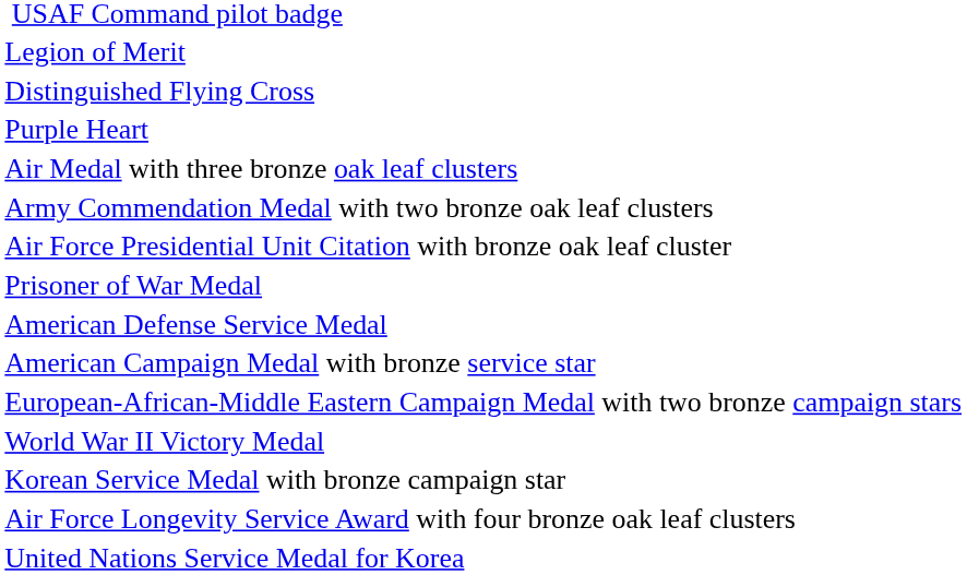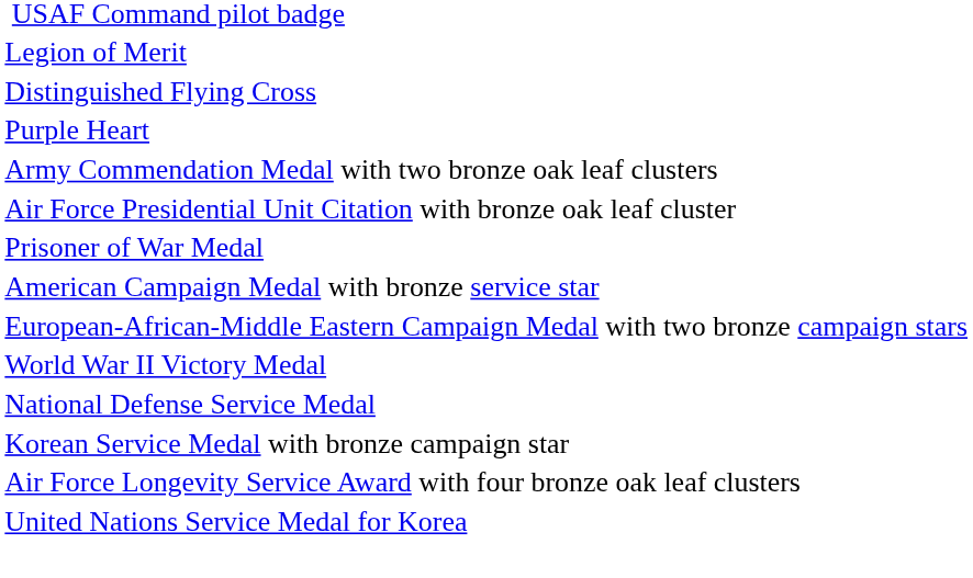- row: Air Medal with three bronze oak leaf clusters
- row: American Defense Service Medal
+ row: National Defense Service Medal
